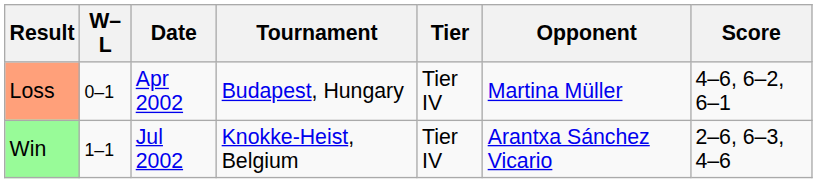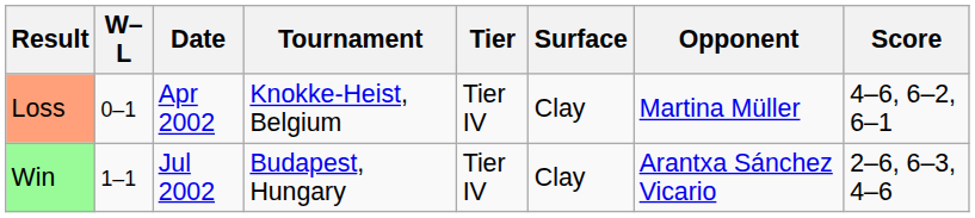+ column: Surface | Clay | Clay
Loss | Tournament: Budapest, Hungary -> Knokke-Heist, Belgium
Win | Tournament: Knokke-Heist, Belgium -> Budapest, Hungary
